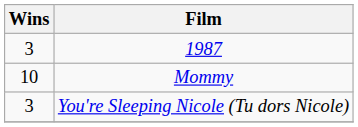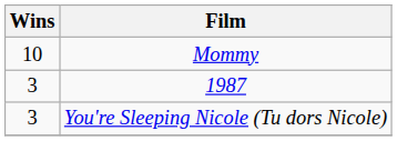rows swapped: Mommy <-> 1987
